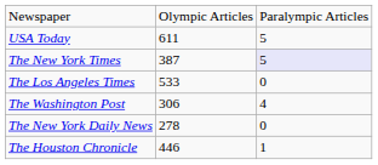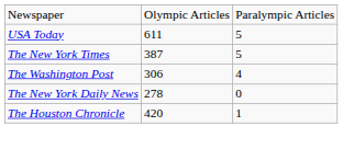The New York Times | column 3: lavender background -> no background
- row: The Los Angeles Times | 533 | 0
The Houston Chronicle | column 2: 446 -> 420
